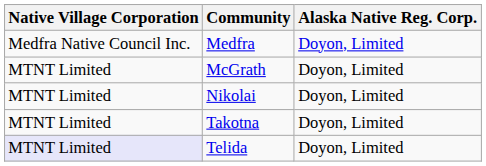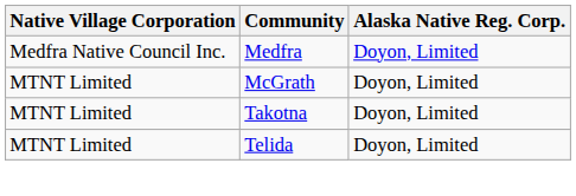- row: MTNT Limited | Nikolai | Doyon, Limited
Telida | Native Village Corporation: lavender background -> no background
